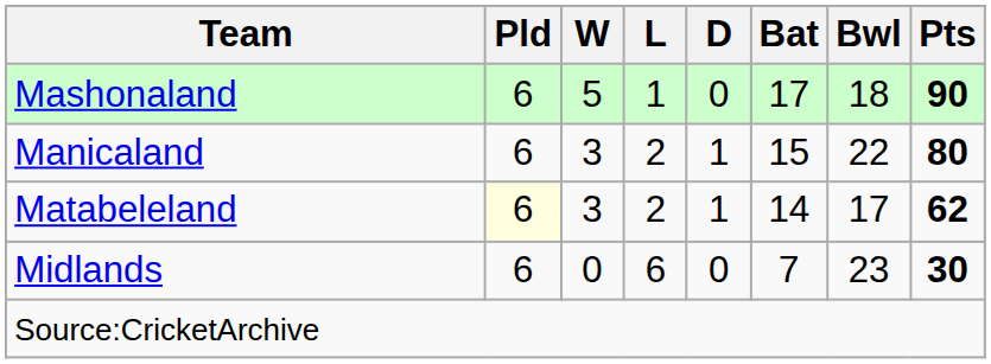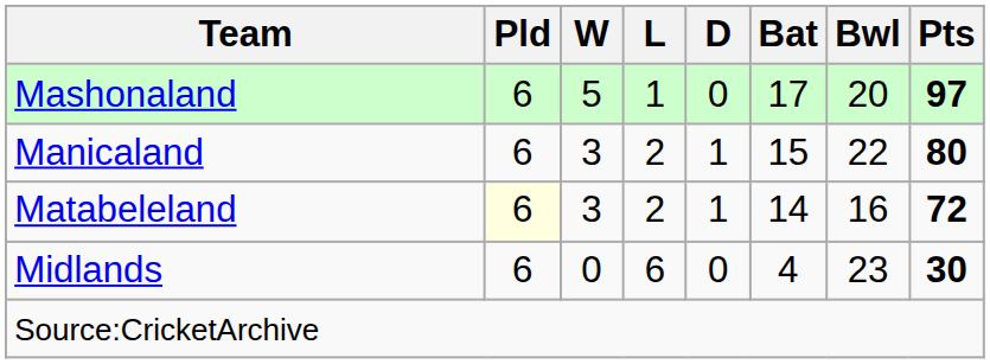Mashonaland | Bwl: 18 -> 20
Mashonaland | Pts: 90 -> 97
Matabeleland | Bwl: 17 -> 16
Matabeleland | Pts: 62 -> 72
Midlands | Bat: 7 -> 4
